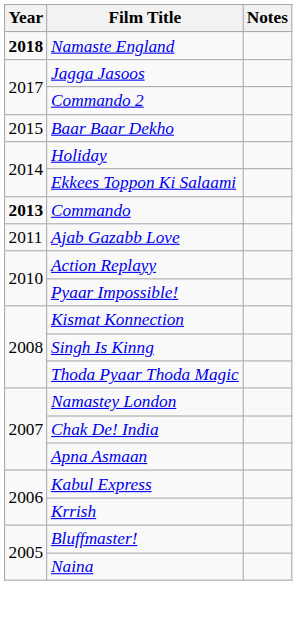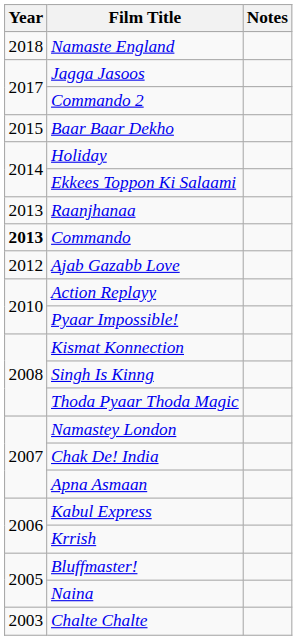Namaste England | Year: bold -> normal
+ row: 2013 | Raanjhanaa
Ajab Gazabb Love | Year: 2011 -> 2012
+ row: 2003 | Chalte Chalte
